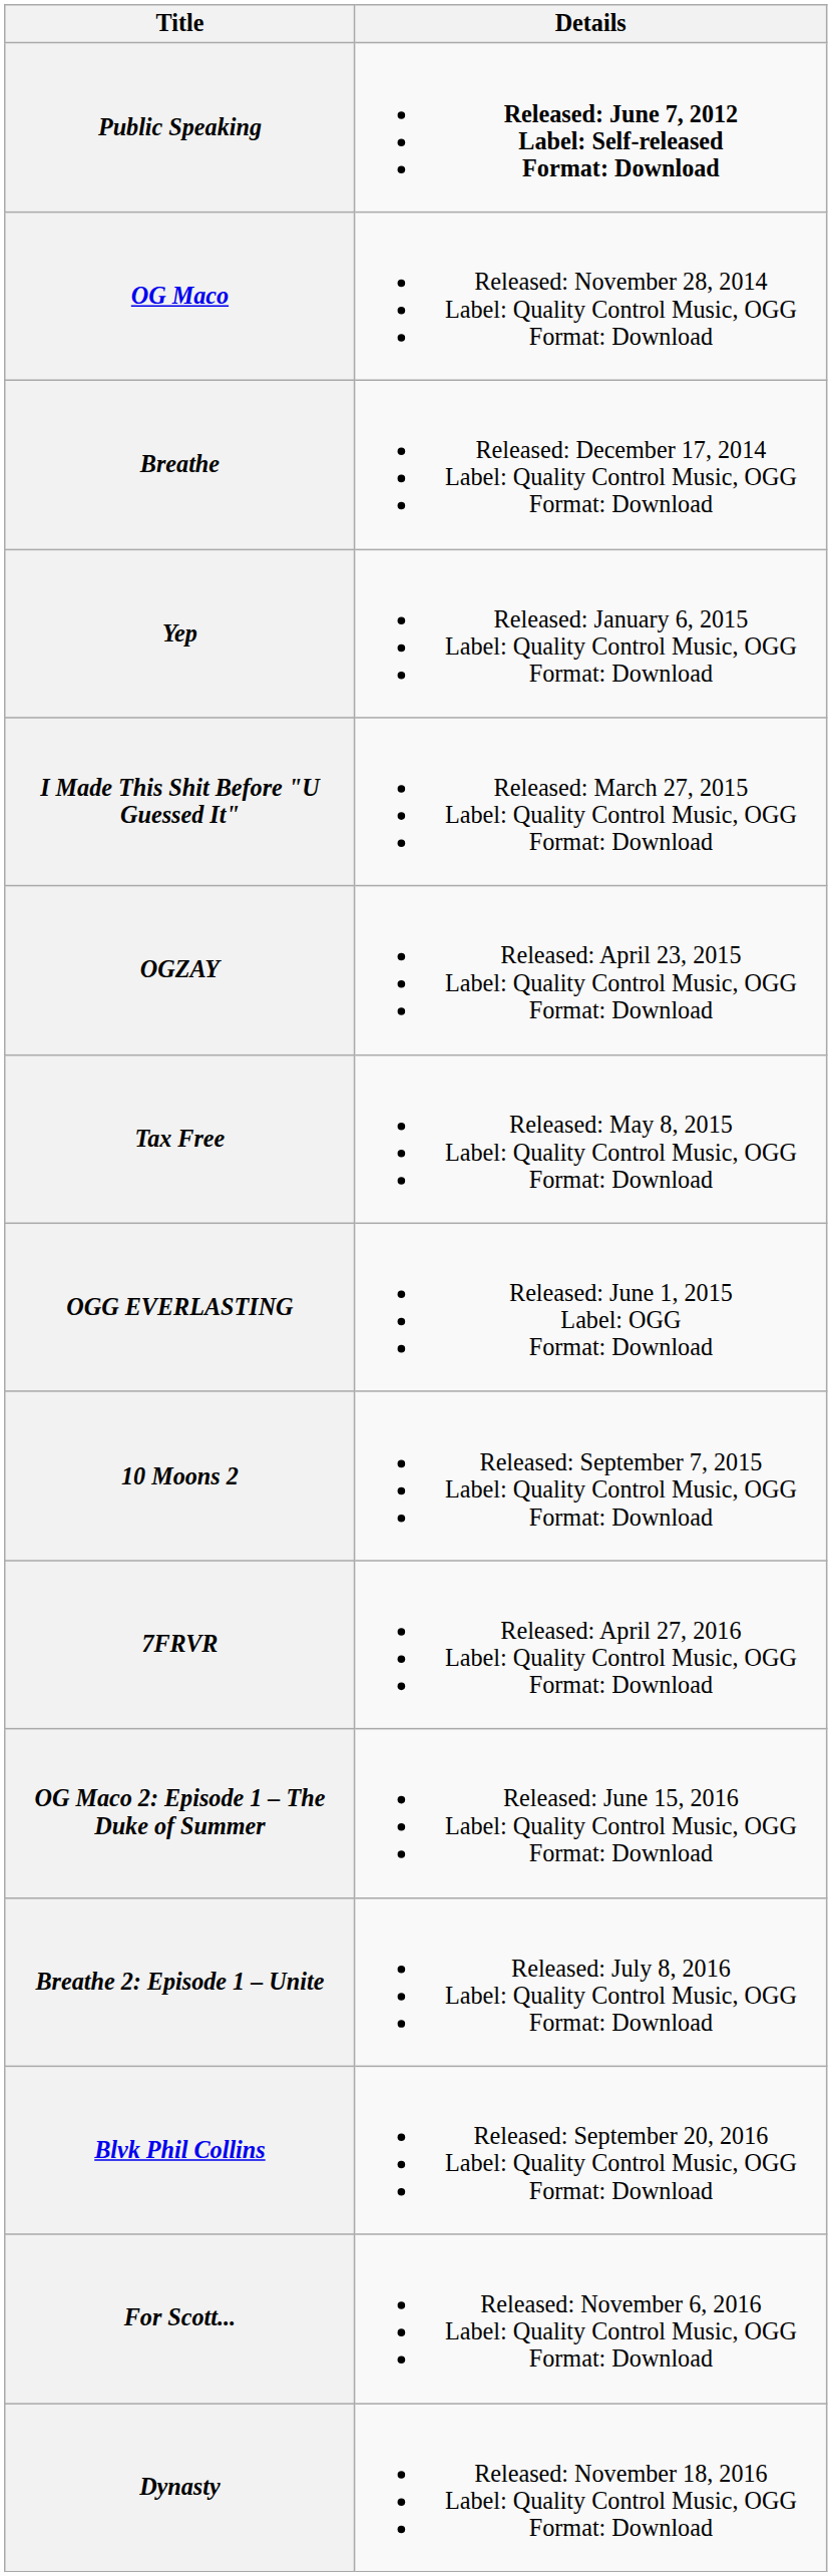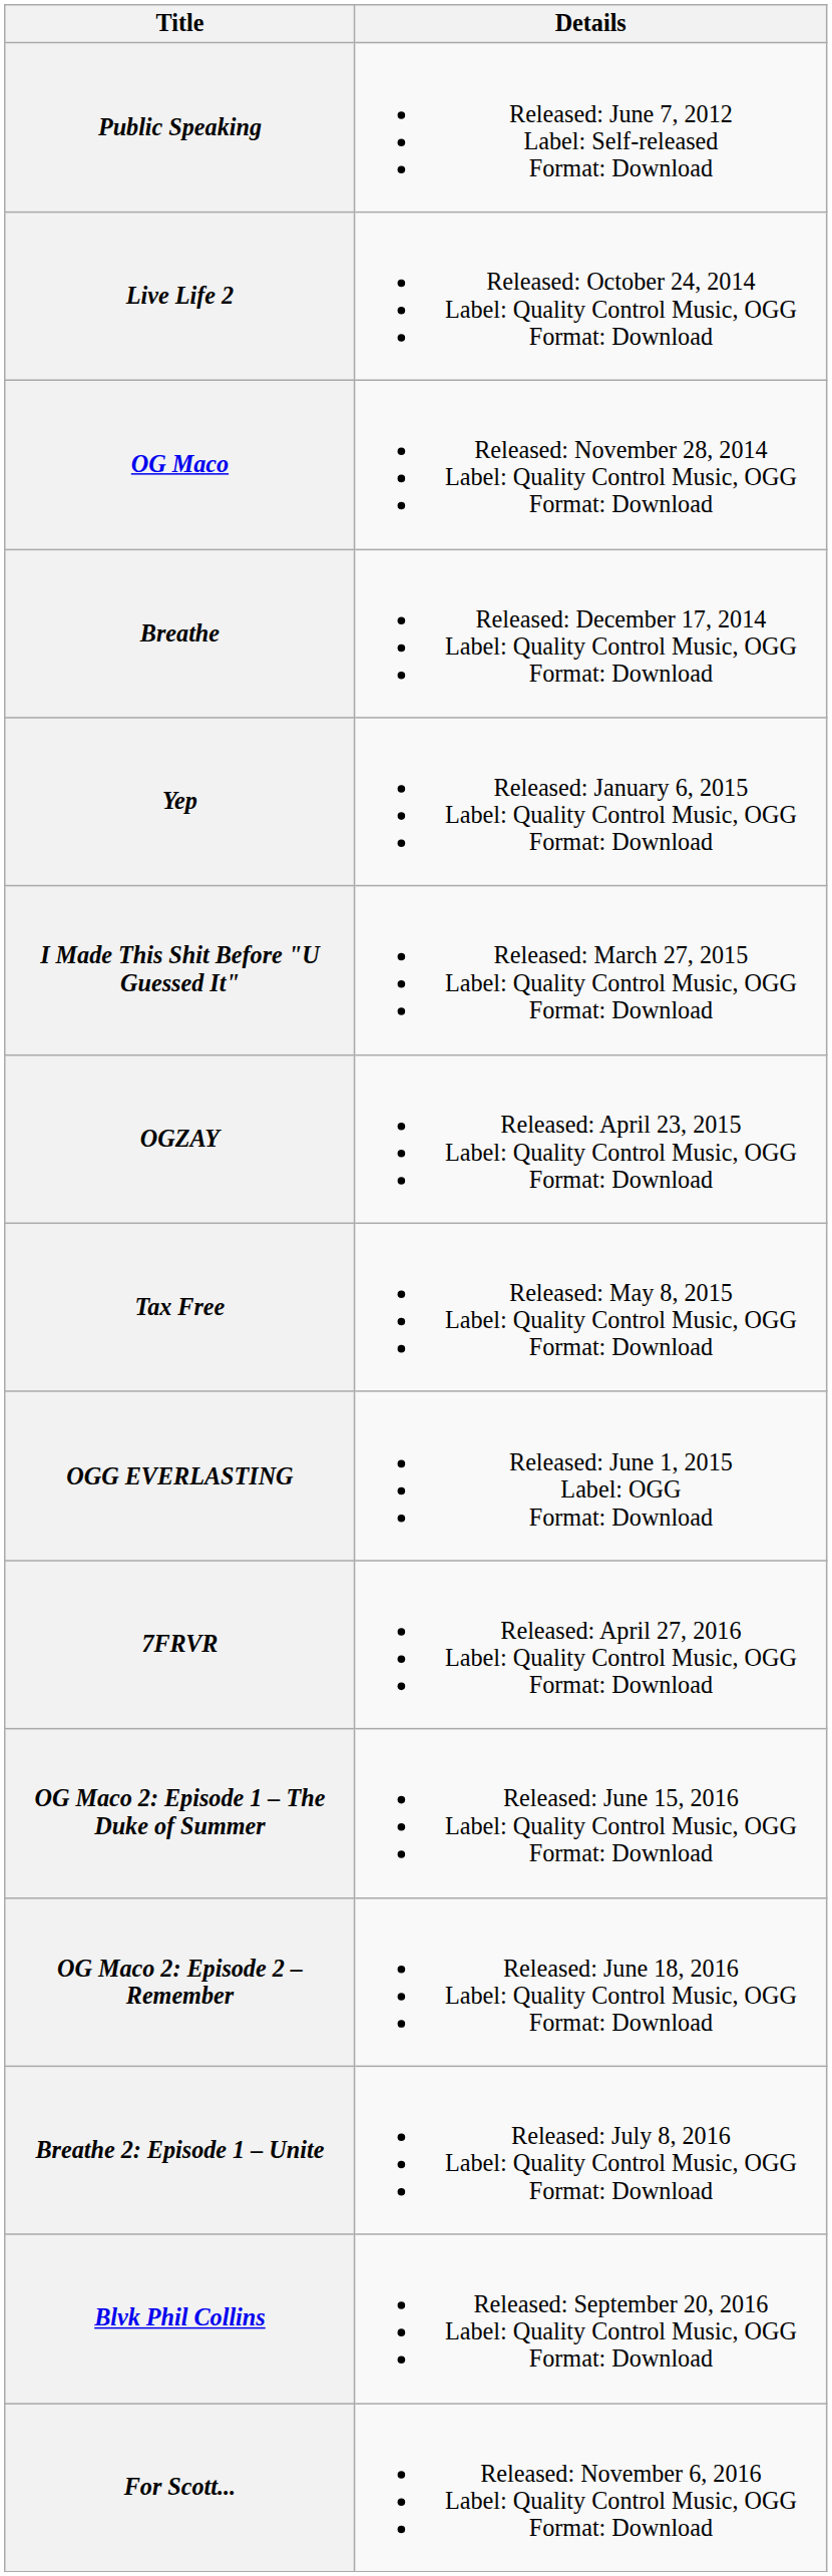Public Speaking | Details: bold -> normal
+ row: Live Life 2 | Released: October 24, 2014 Label: Quality Control Music, OGG Format: Download
- row: 10 Moons 2 | Released: September 7, 2015 Label: Quality Control Music, OGG Format: Download
+ row: OG Maco 2: Episode 2 – Remember | Released: June 18, 2016 Label: Quality Control Music, OGG Format: Download
- row: Dynasty | Released: November 18, 2016 Label: Quality Control Music, OGG Format: Download
